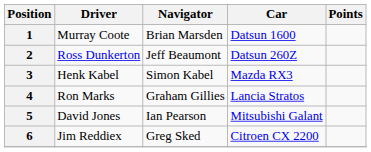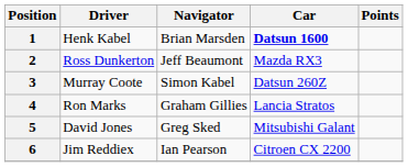1 | Driver: Murray Coote -> Henk Kabel
1 | Car: normal -> bold
2 | Car: Datsun 260Z -> Mazda RX3
3 | Driver: Henk Kabel -> Murray Coote
3 | Car: Mazda RX3 -> Datsun 260Z
5 | Navigator: Ian Pearson -> Greg Sked
6 | Navigator: Greg Sked -> Ian Pearson
